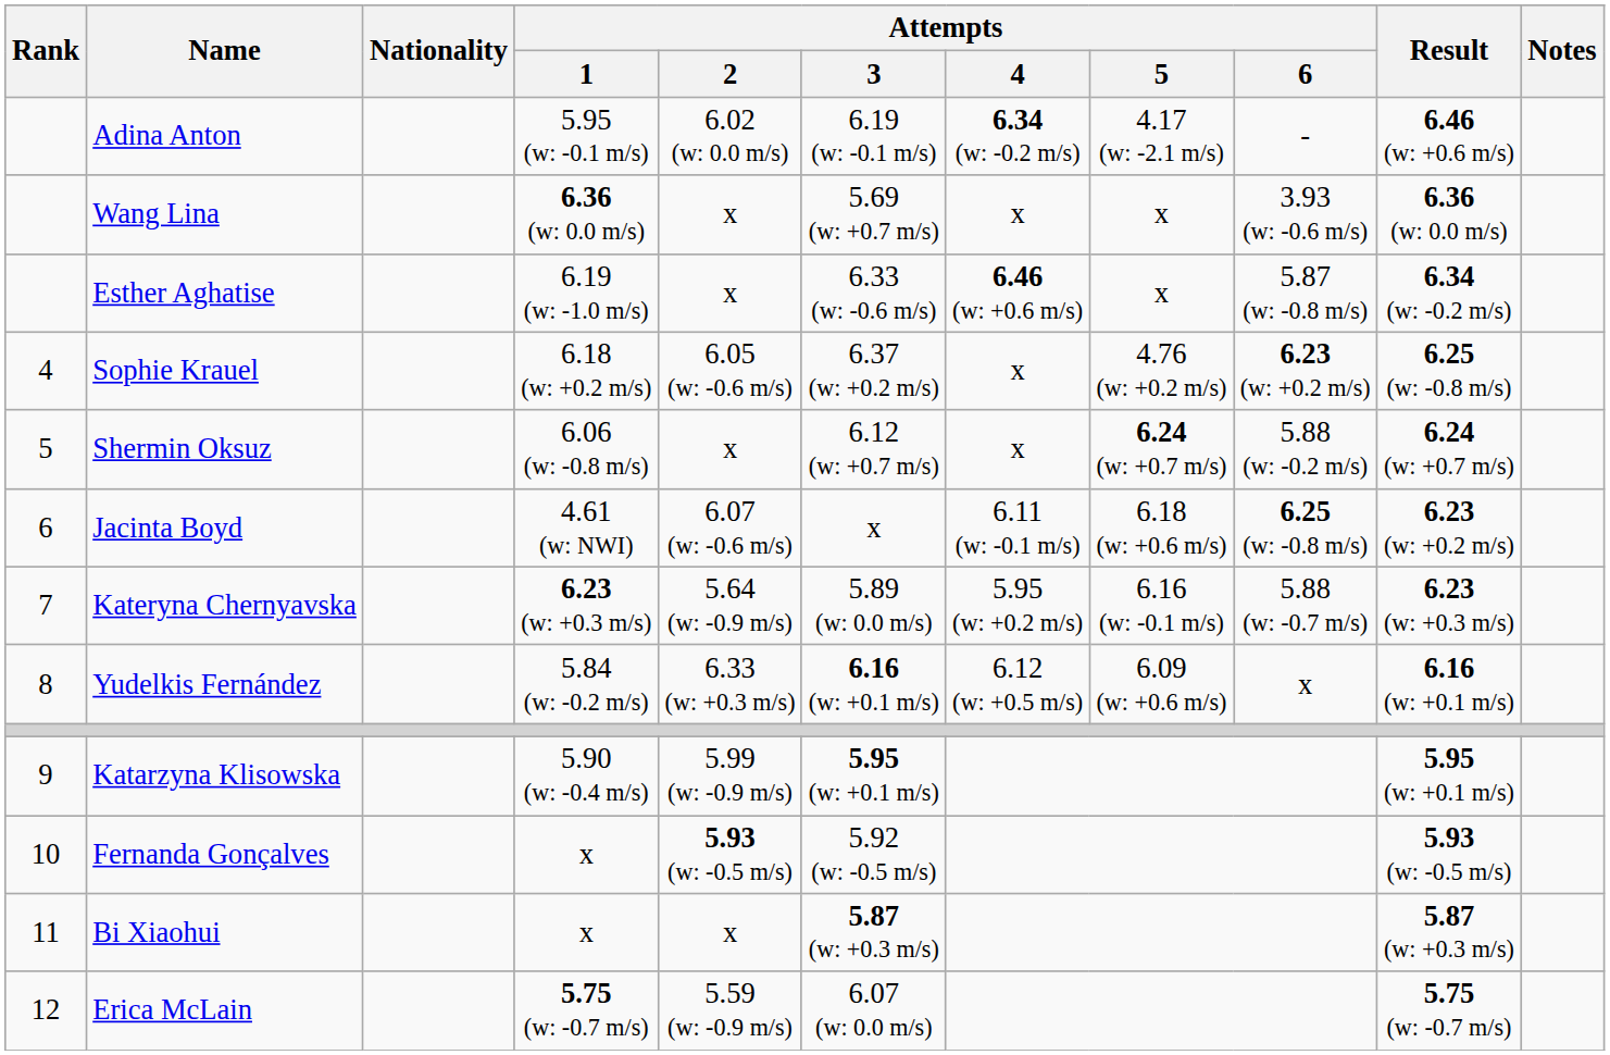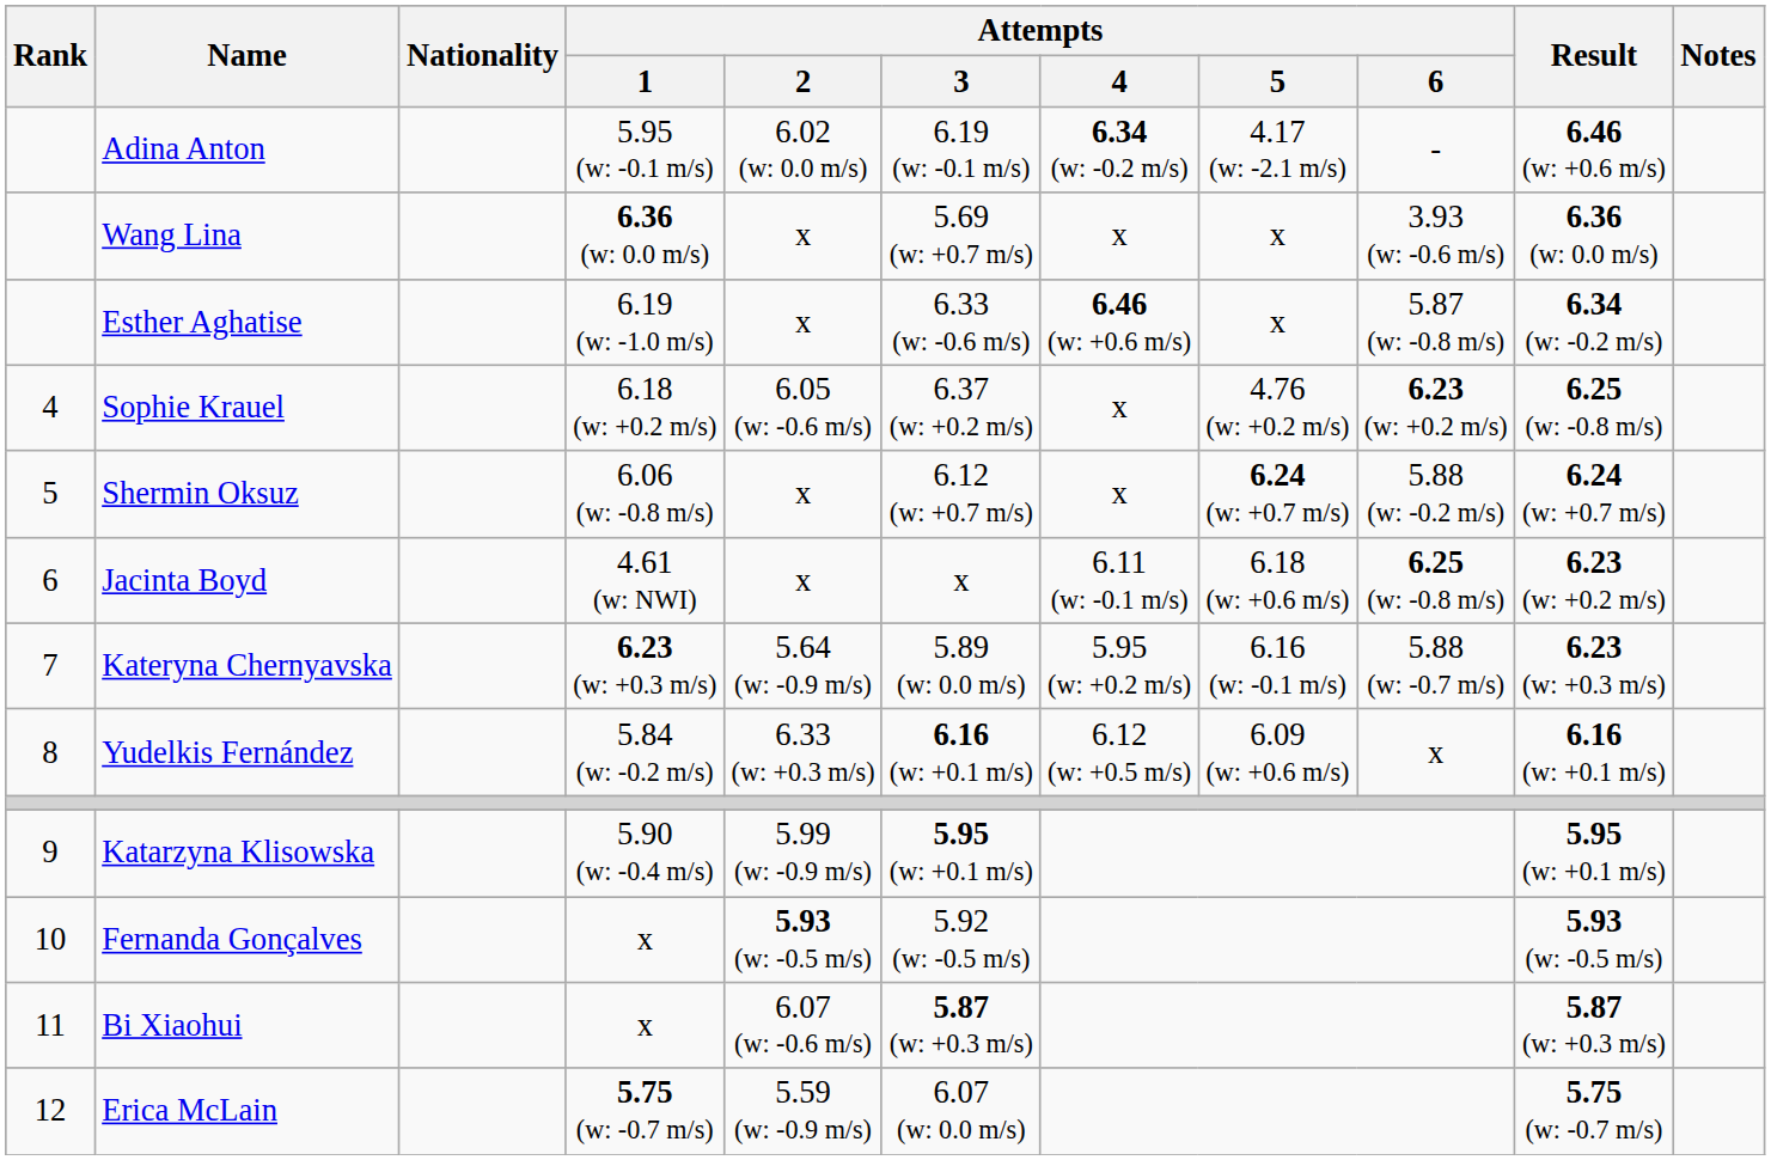Jacinta Boyd | Attempts / 2: 6.07 (w: -0.6 m/s) -> x
Bi Xiaohui | Attempts / 2: x -> 6.07 (w: -0.6 m/s)
